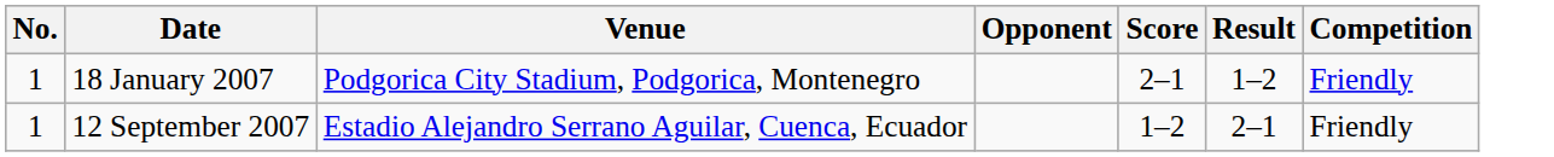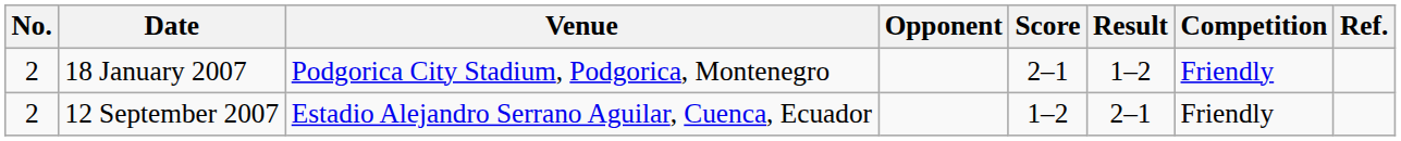+ column: Ref.
18 January 2007 | No.: 1 -> 2
12 September 2007 | No.: 1 -> 2
